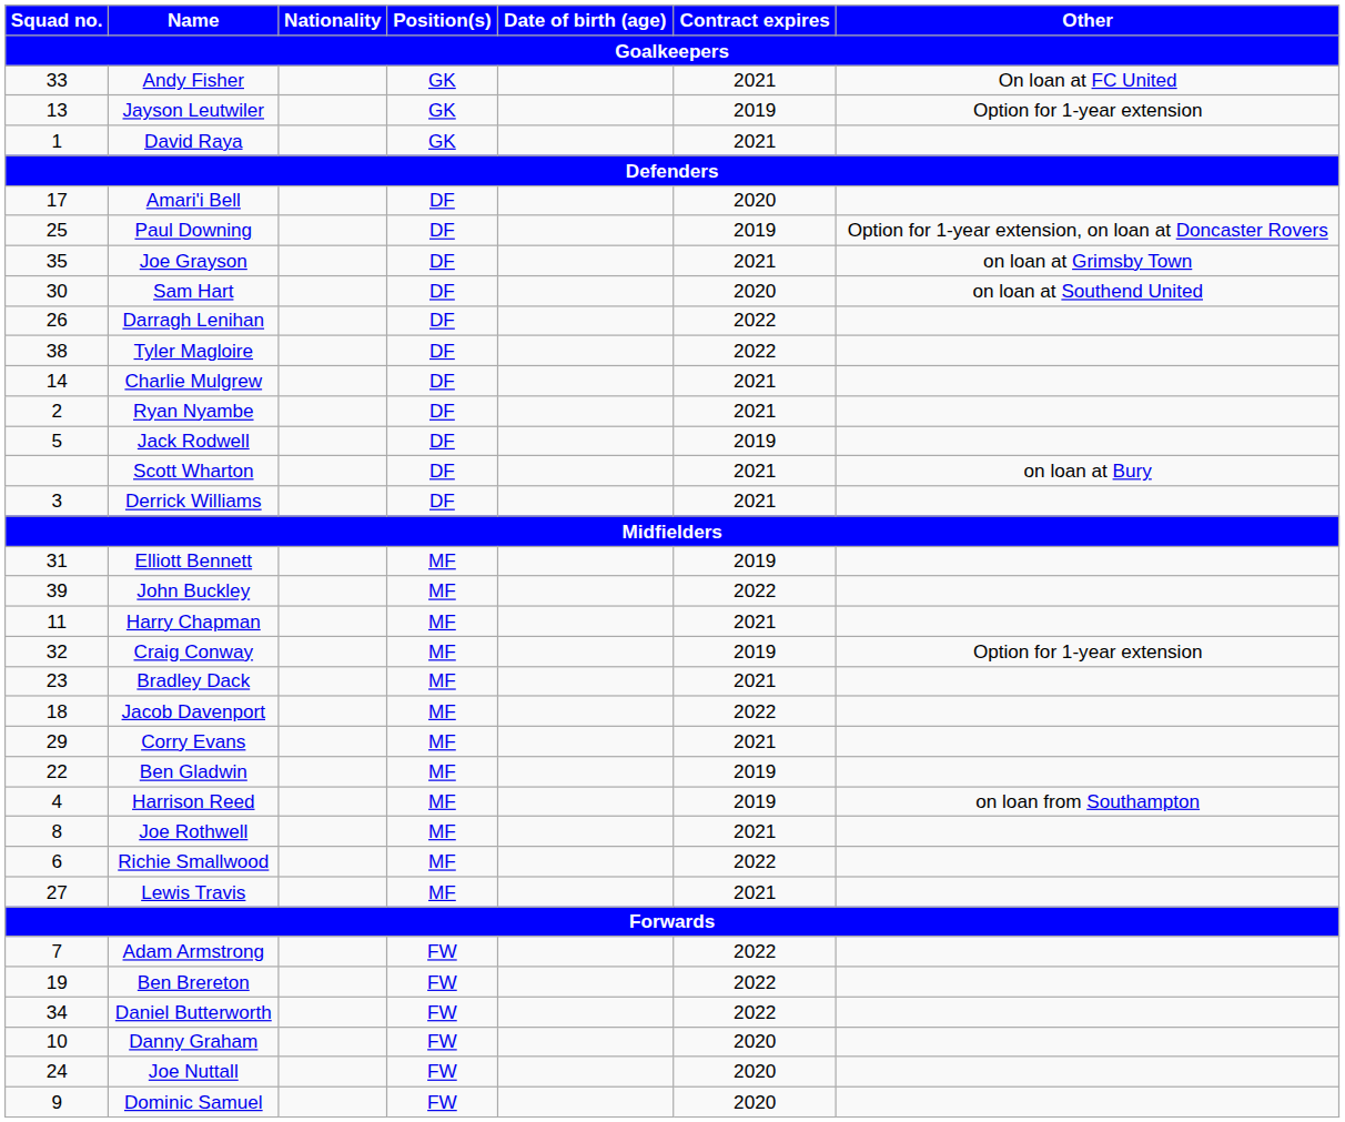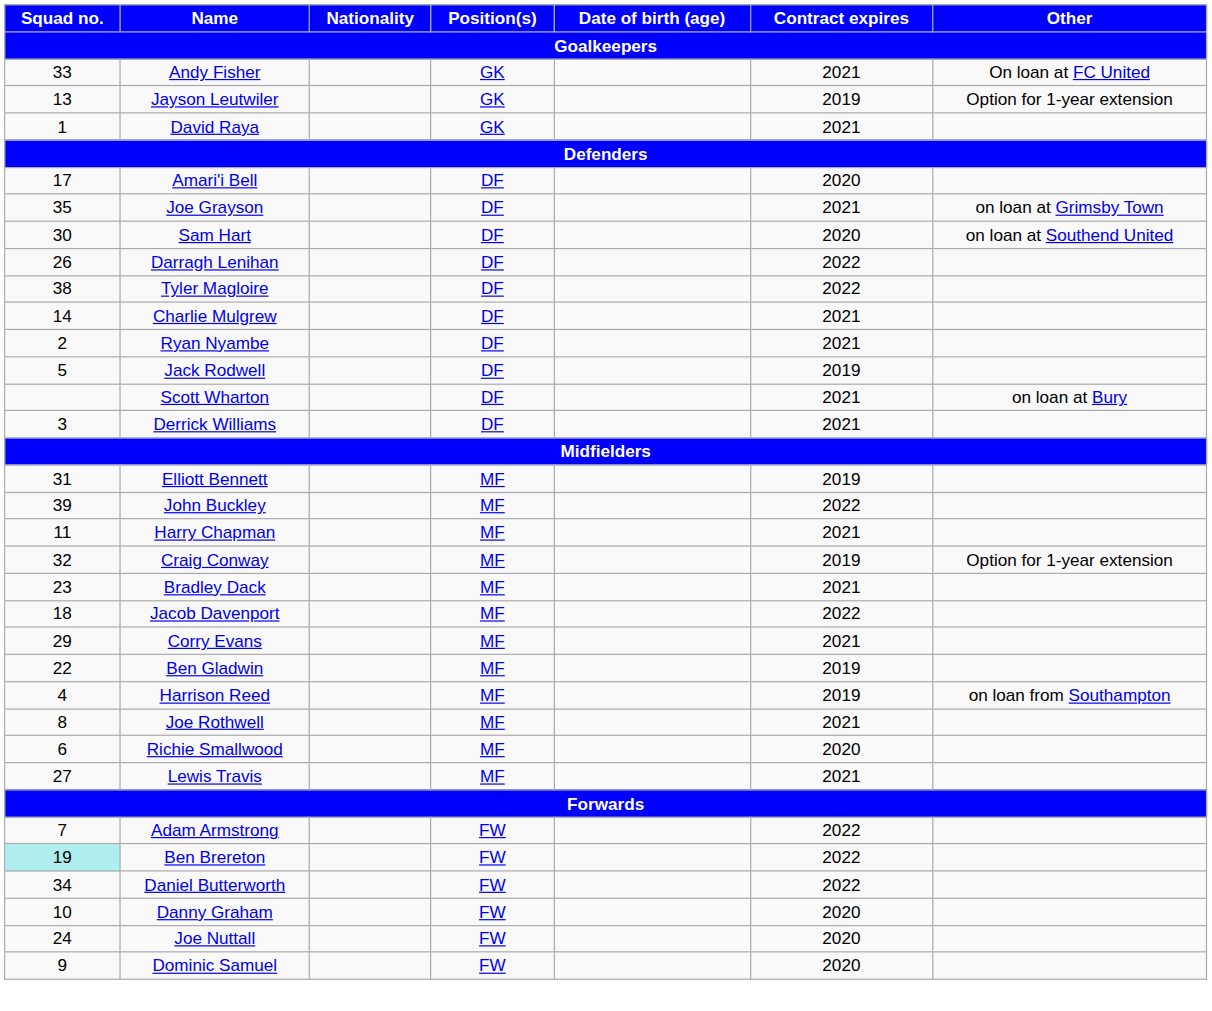- row: 25 | Paul Downing | DF | 2019 | Option for 1-year extension, on loan at Doncaster Rovers
Richie Smallwood | Contract expires: 2022 -> 2020
Ben Brereton | Squad no.: no background -> paleturquoise background
